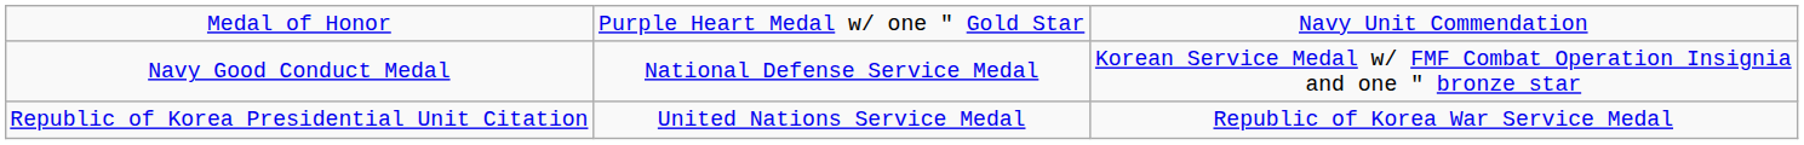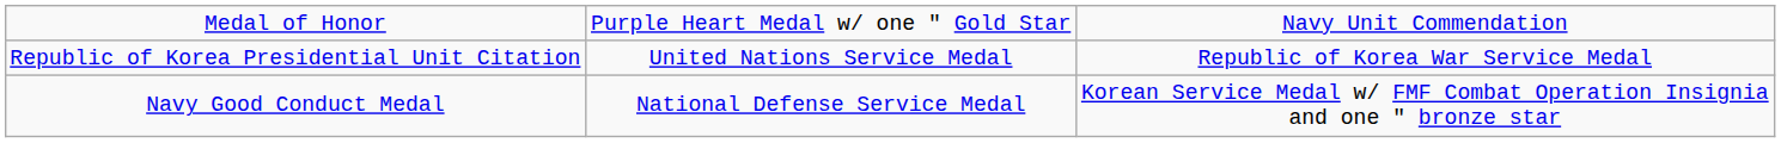rows swapped: Navy Good Conduct Medal <-> Republic of Korea Presidential Unit Citation
